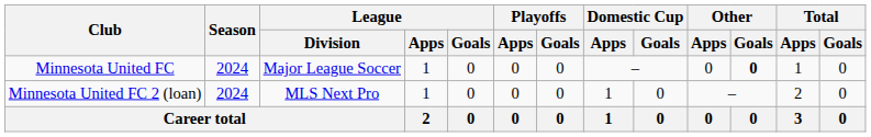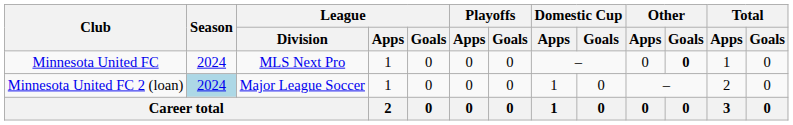Minnesota United FC | League / Division: Major League Soccer -> MLS Next Pro
Minnesota United FC 2 (loan) | Season: no background -> lightblue background
Minnesota United FC 2 (loan) | League / Division: MLS Next Pro -> Major League Soccer
